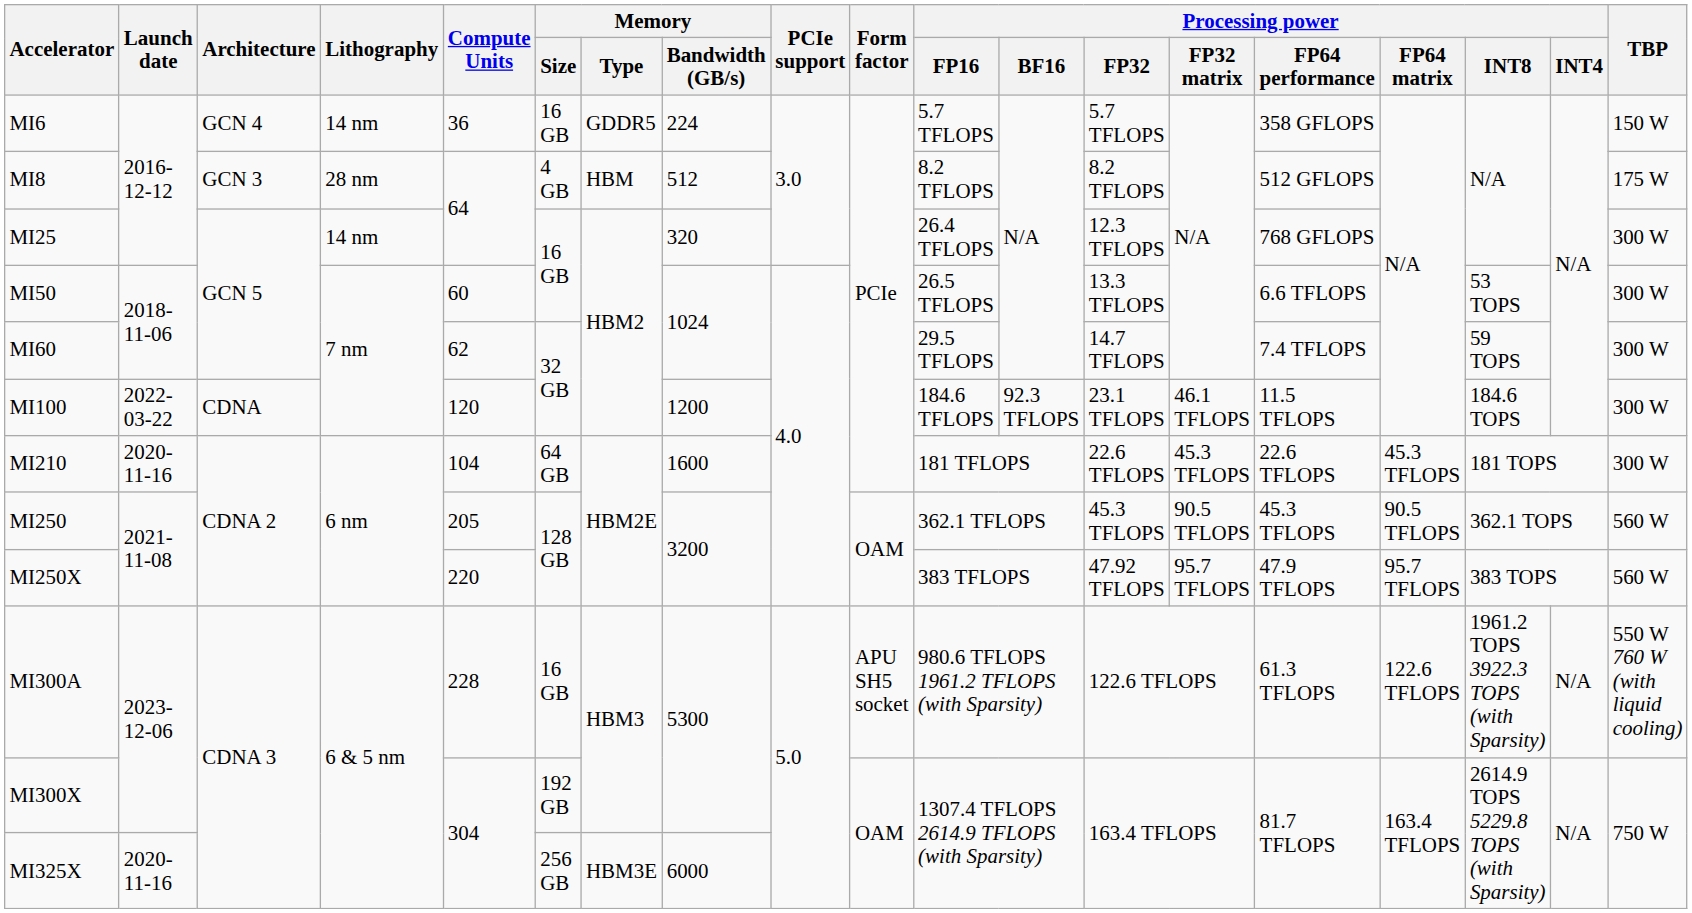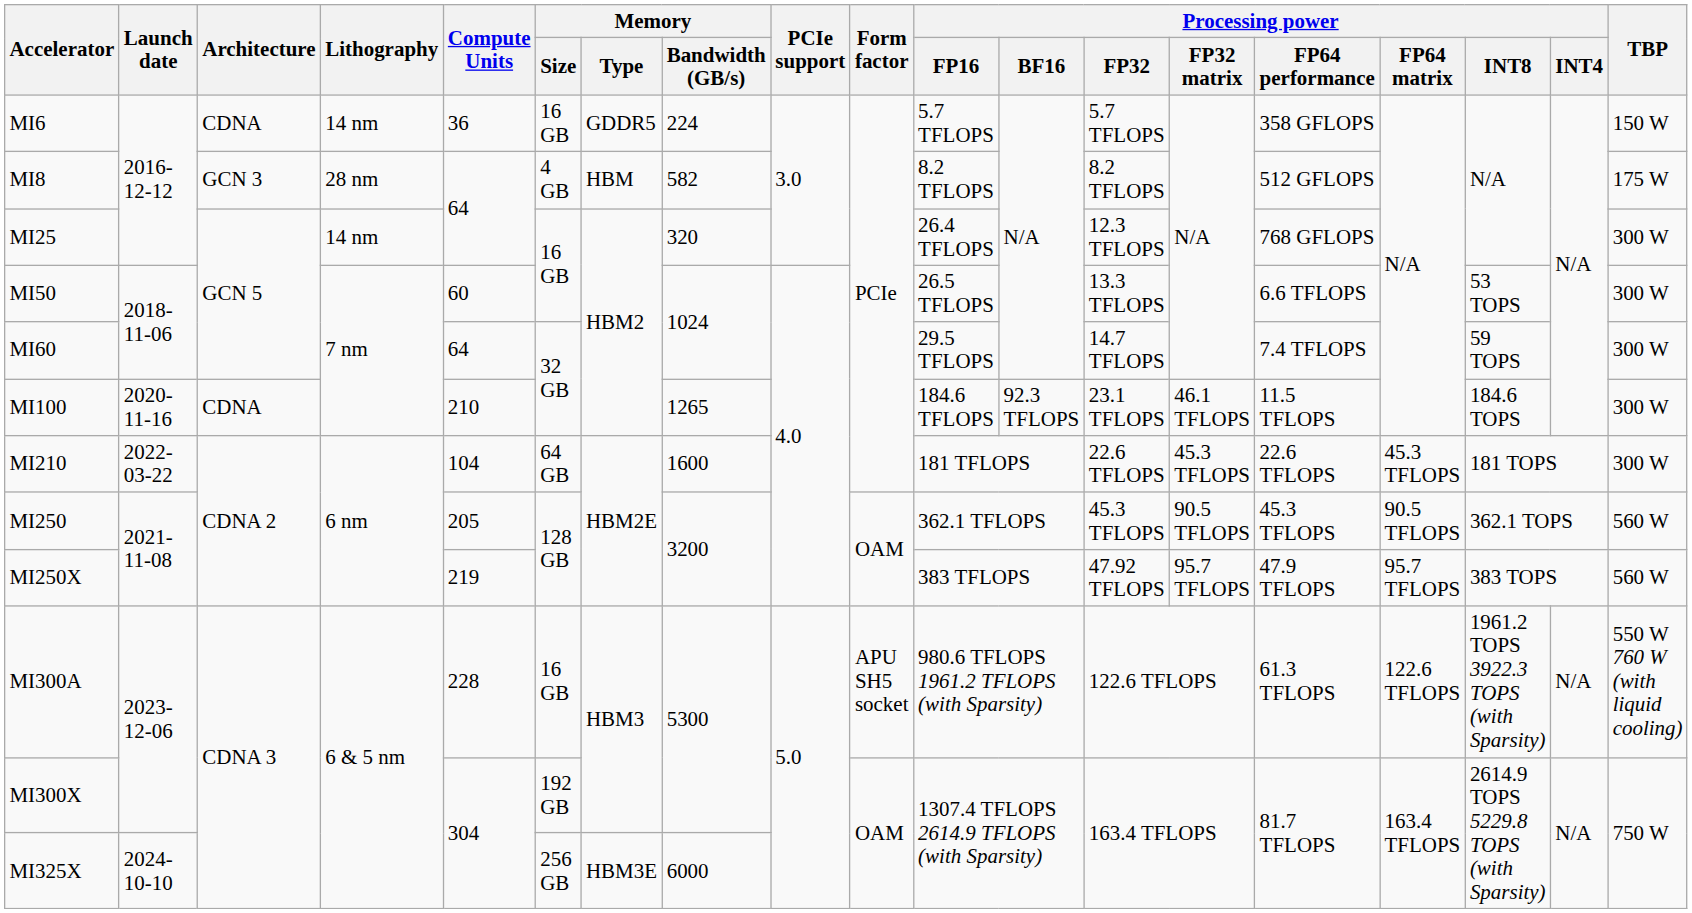MI6 | Architecture: GCN 4 -> CDNA
MI8 | Memory / Bandwidth (GB/s): 512 -> 582
MI60 | Compute Units: 62 -> 64
MI100 | Launch date: 2022-03-22 -> 2020-11-16
MI100 | Compute Units: 120 -> 210
MI100 | Memory / Bandwidth (GB/s): 1200 -> 1265
MI210 | Launch date: 2020-11-16 -> 2022-03-22
MI250X | Compute Units: 220 -> 219
MI325X | Launch date: 2020-11-16 -> 2024-10-10
